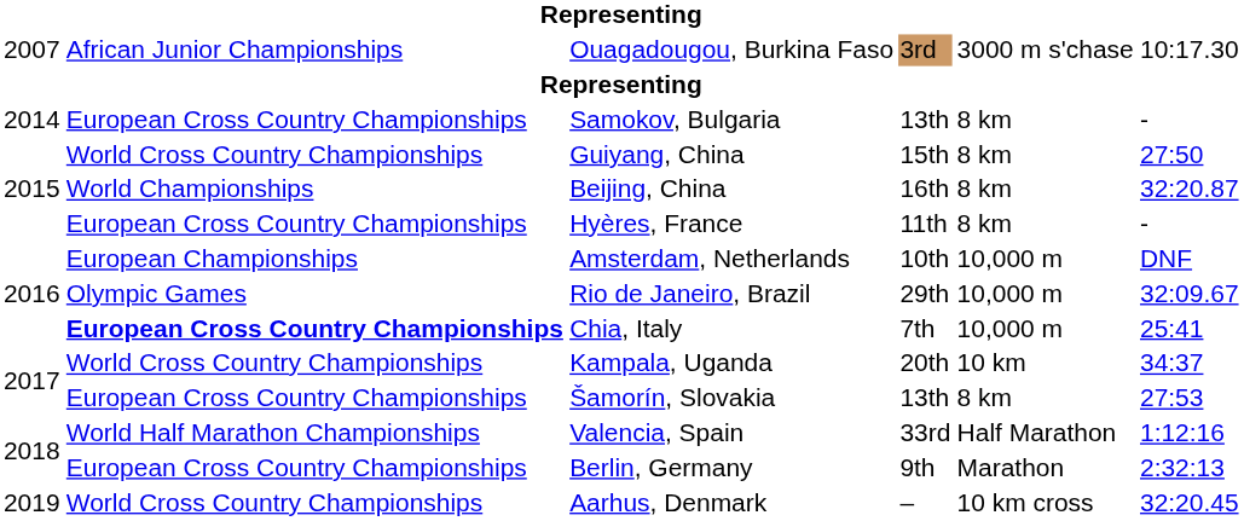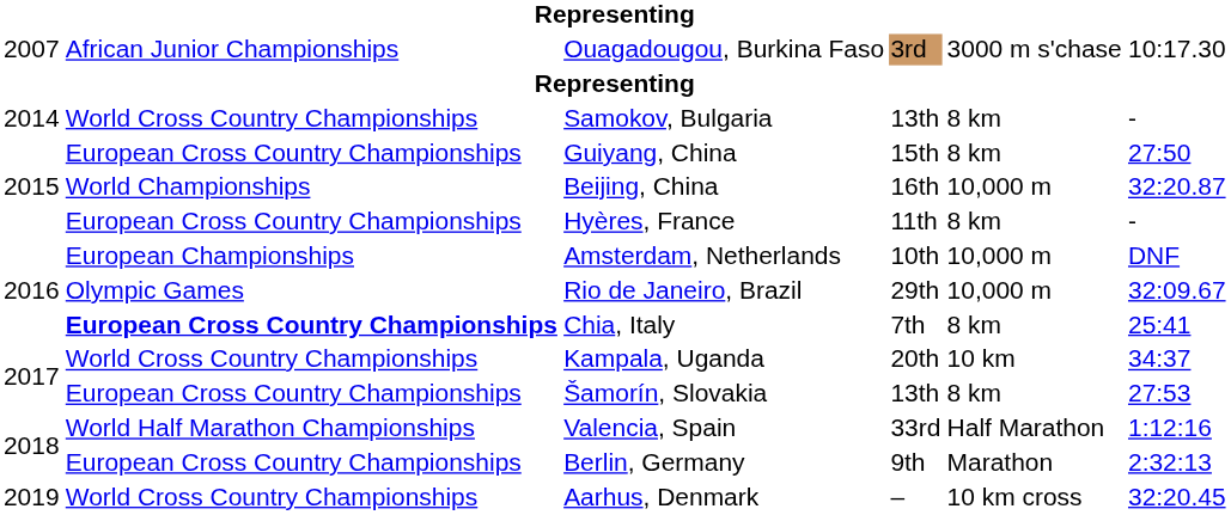Samokov, Bulgaria | column 2: European Cross Country Championships -> World Cross Country Championships
Guiyang, China | column 2: World Cross Country Championships -> European Cross Country Championships
Beijing, China | column 5: 8 km -> 10,000 m
Chia, Italy | column 5: 10,000 m -> 8 km
